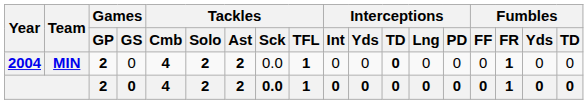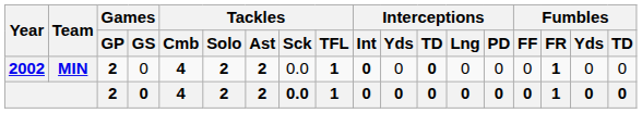MIN | Year: 2004 -> 2002
MIN | Interceptions / Int: normal -> bold
